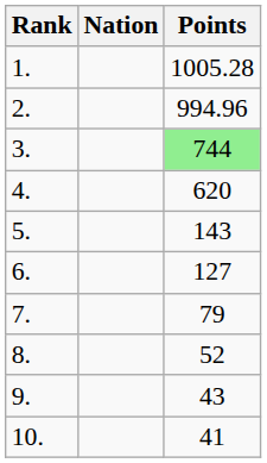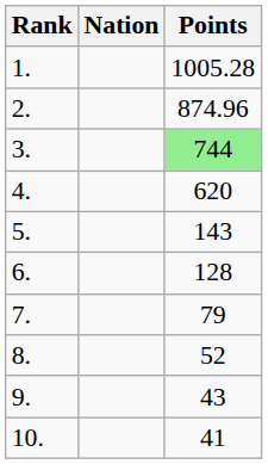2. | Points: 994.96 -> 874.96
6. | Points: 127 -> 128
